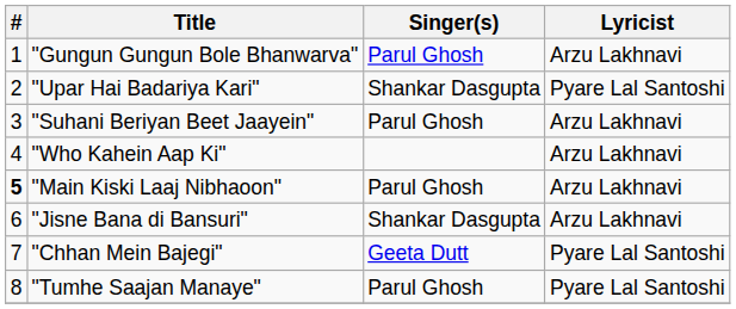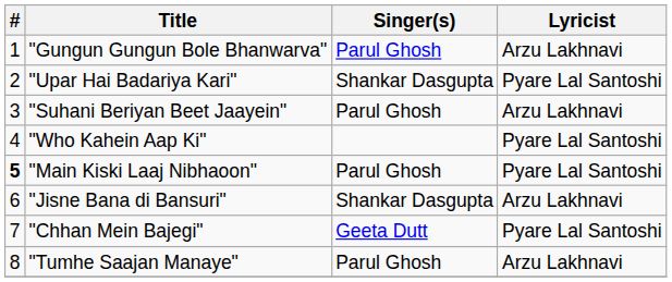"Who Kahein Aap Ki" | Lyricist: Arzu Lakhnavi -> Pyare Lal Santoshi
"Main Kiski Laaj Nibhaoon" | Lyricist: Arzu Lakhnavi -> Pyare Lal Santoshi
"Tumhe Saajan Manaye" | Lyricist: Pyare Lal Santoshi -> Arzu Lakhnavi
